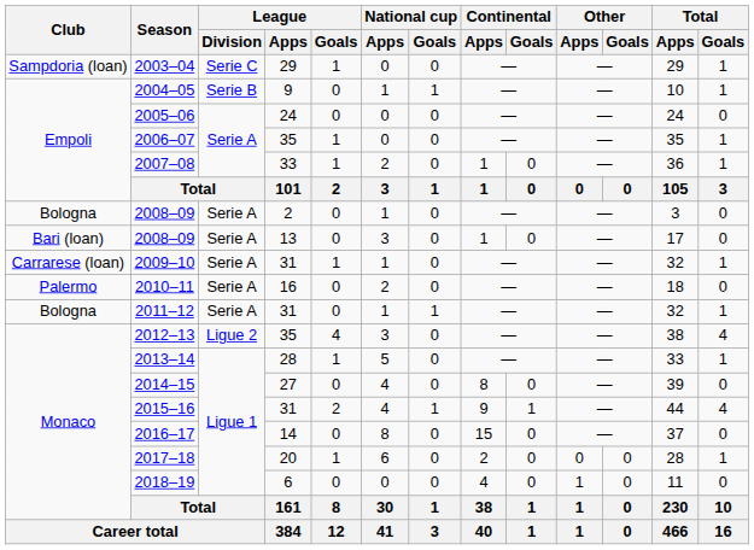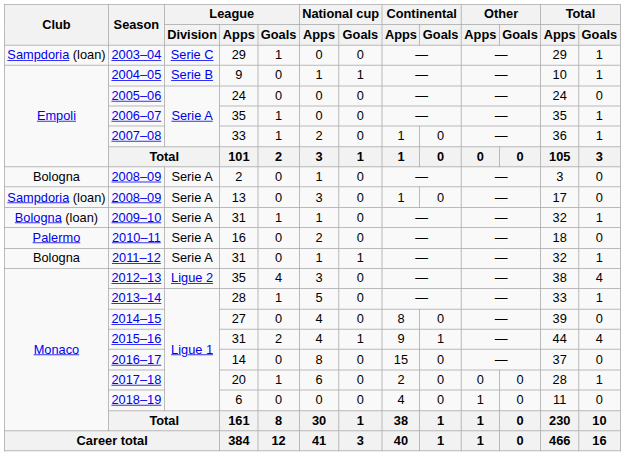2008–09 / 13 | Club: Bari (loan) -> Sampdoria (loan)
2009–10 | Club: Carrarese (loan) -> Bologna (loan)
